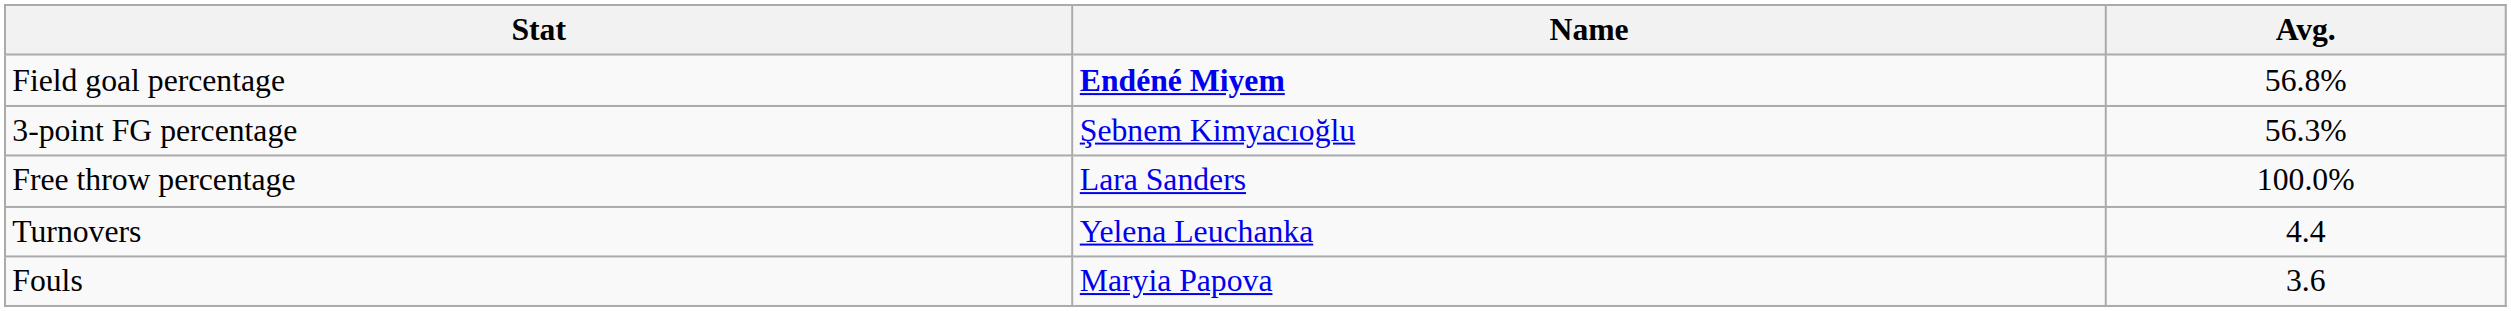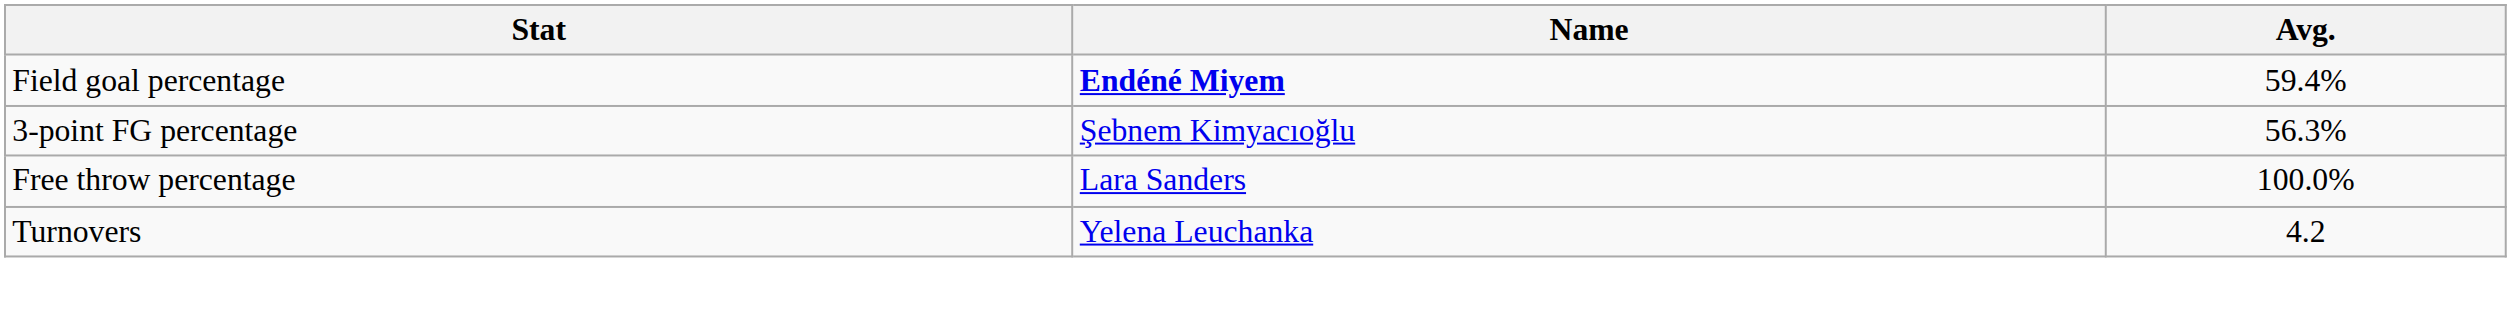Field goal percentage | Avg.: 56.8% -> 59.4%
Turnovers | Avg.: 4.4 -> 4.2
- row: Fouls | Maryia Papova | 3.6
